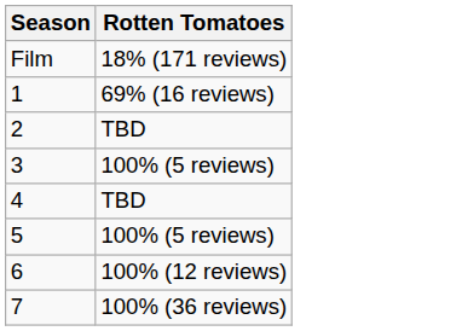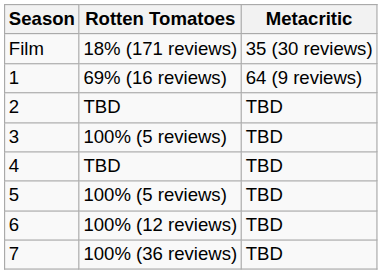+ column: Metacritic | 35 (30 reviews) | 64 (9 reviews) | TBD | TBD | TBD | TBD | TBD | TBD
